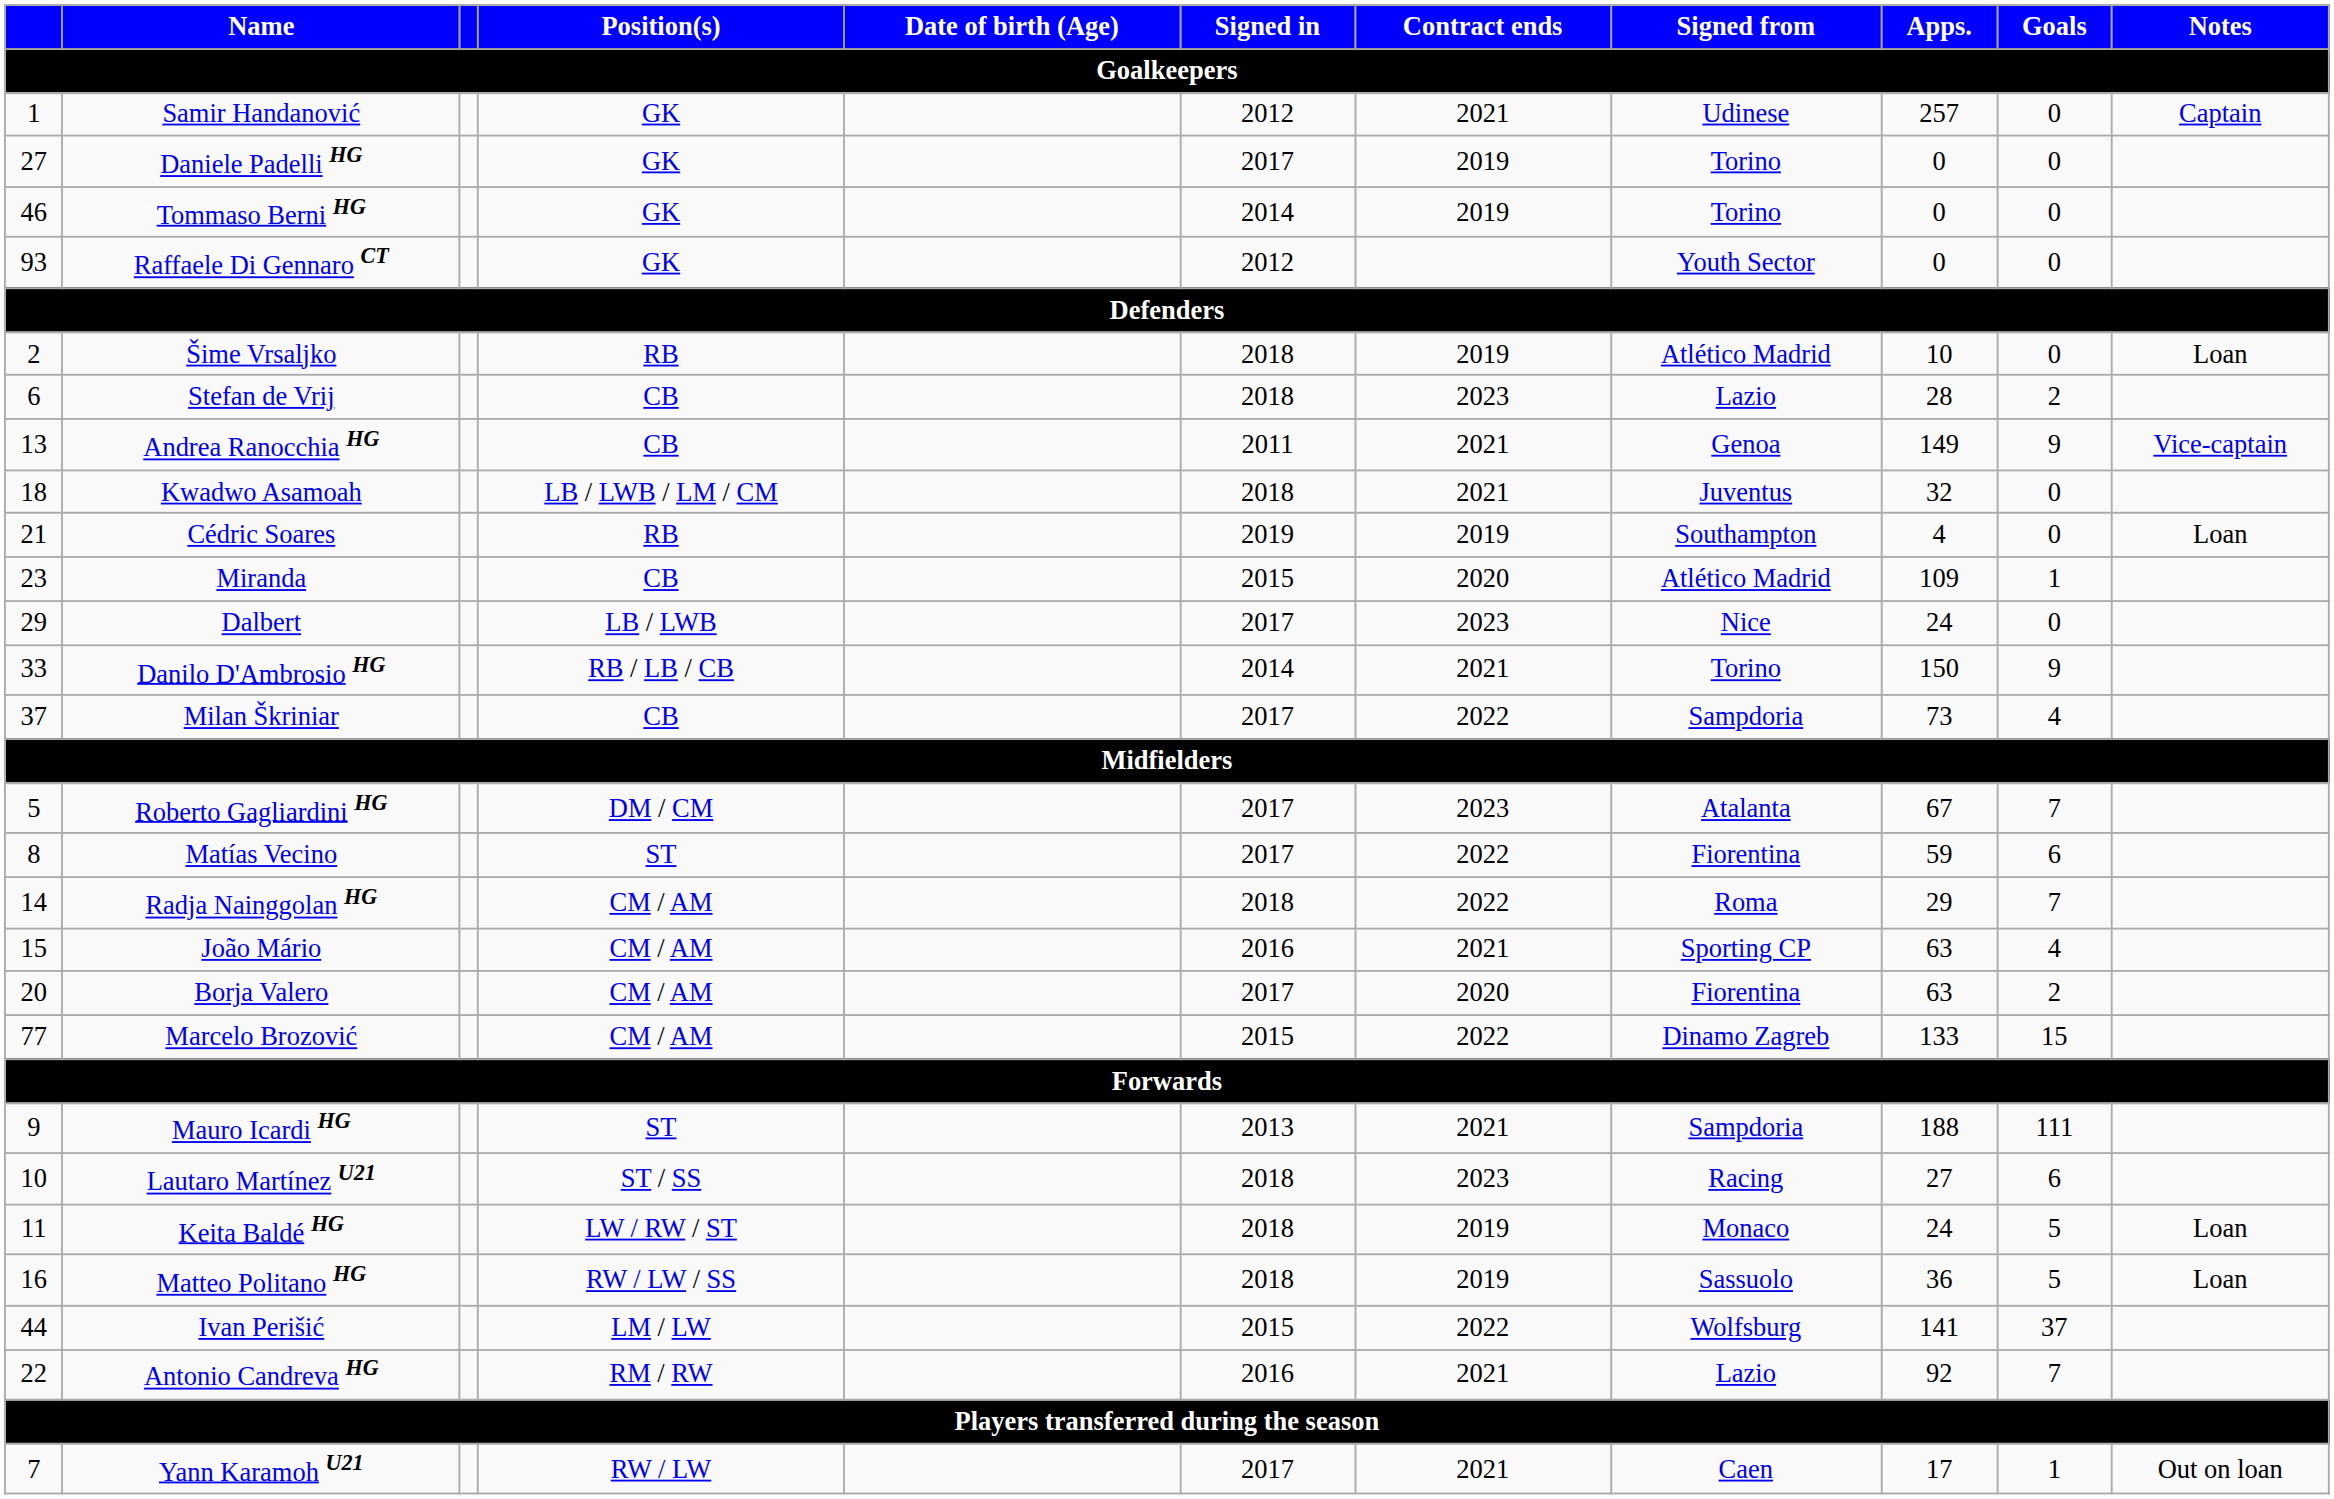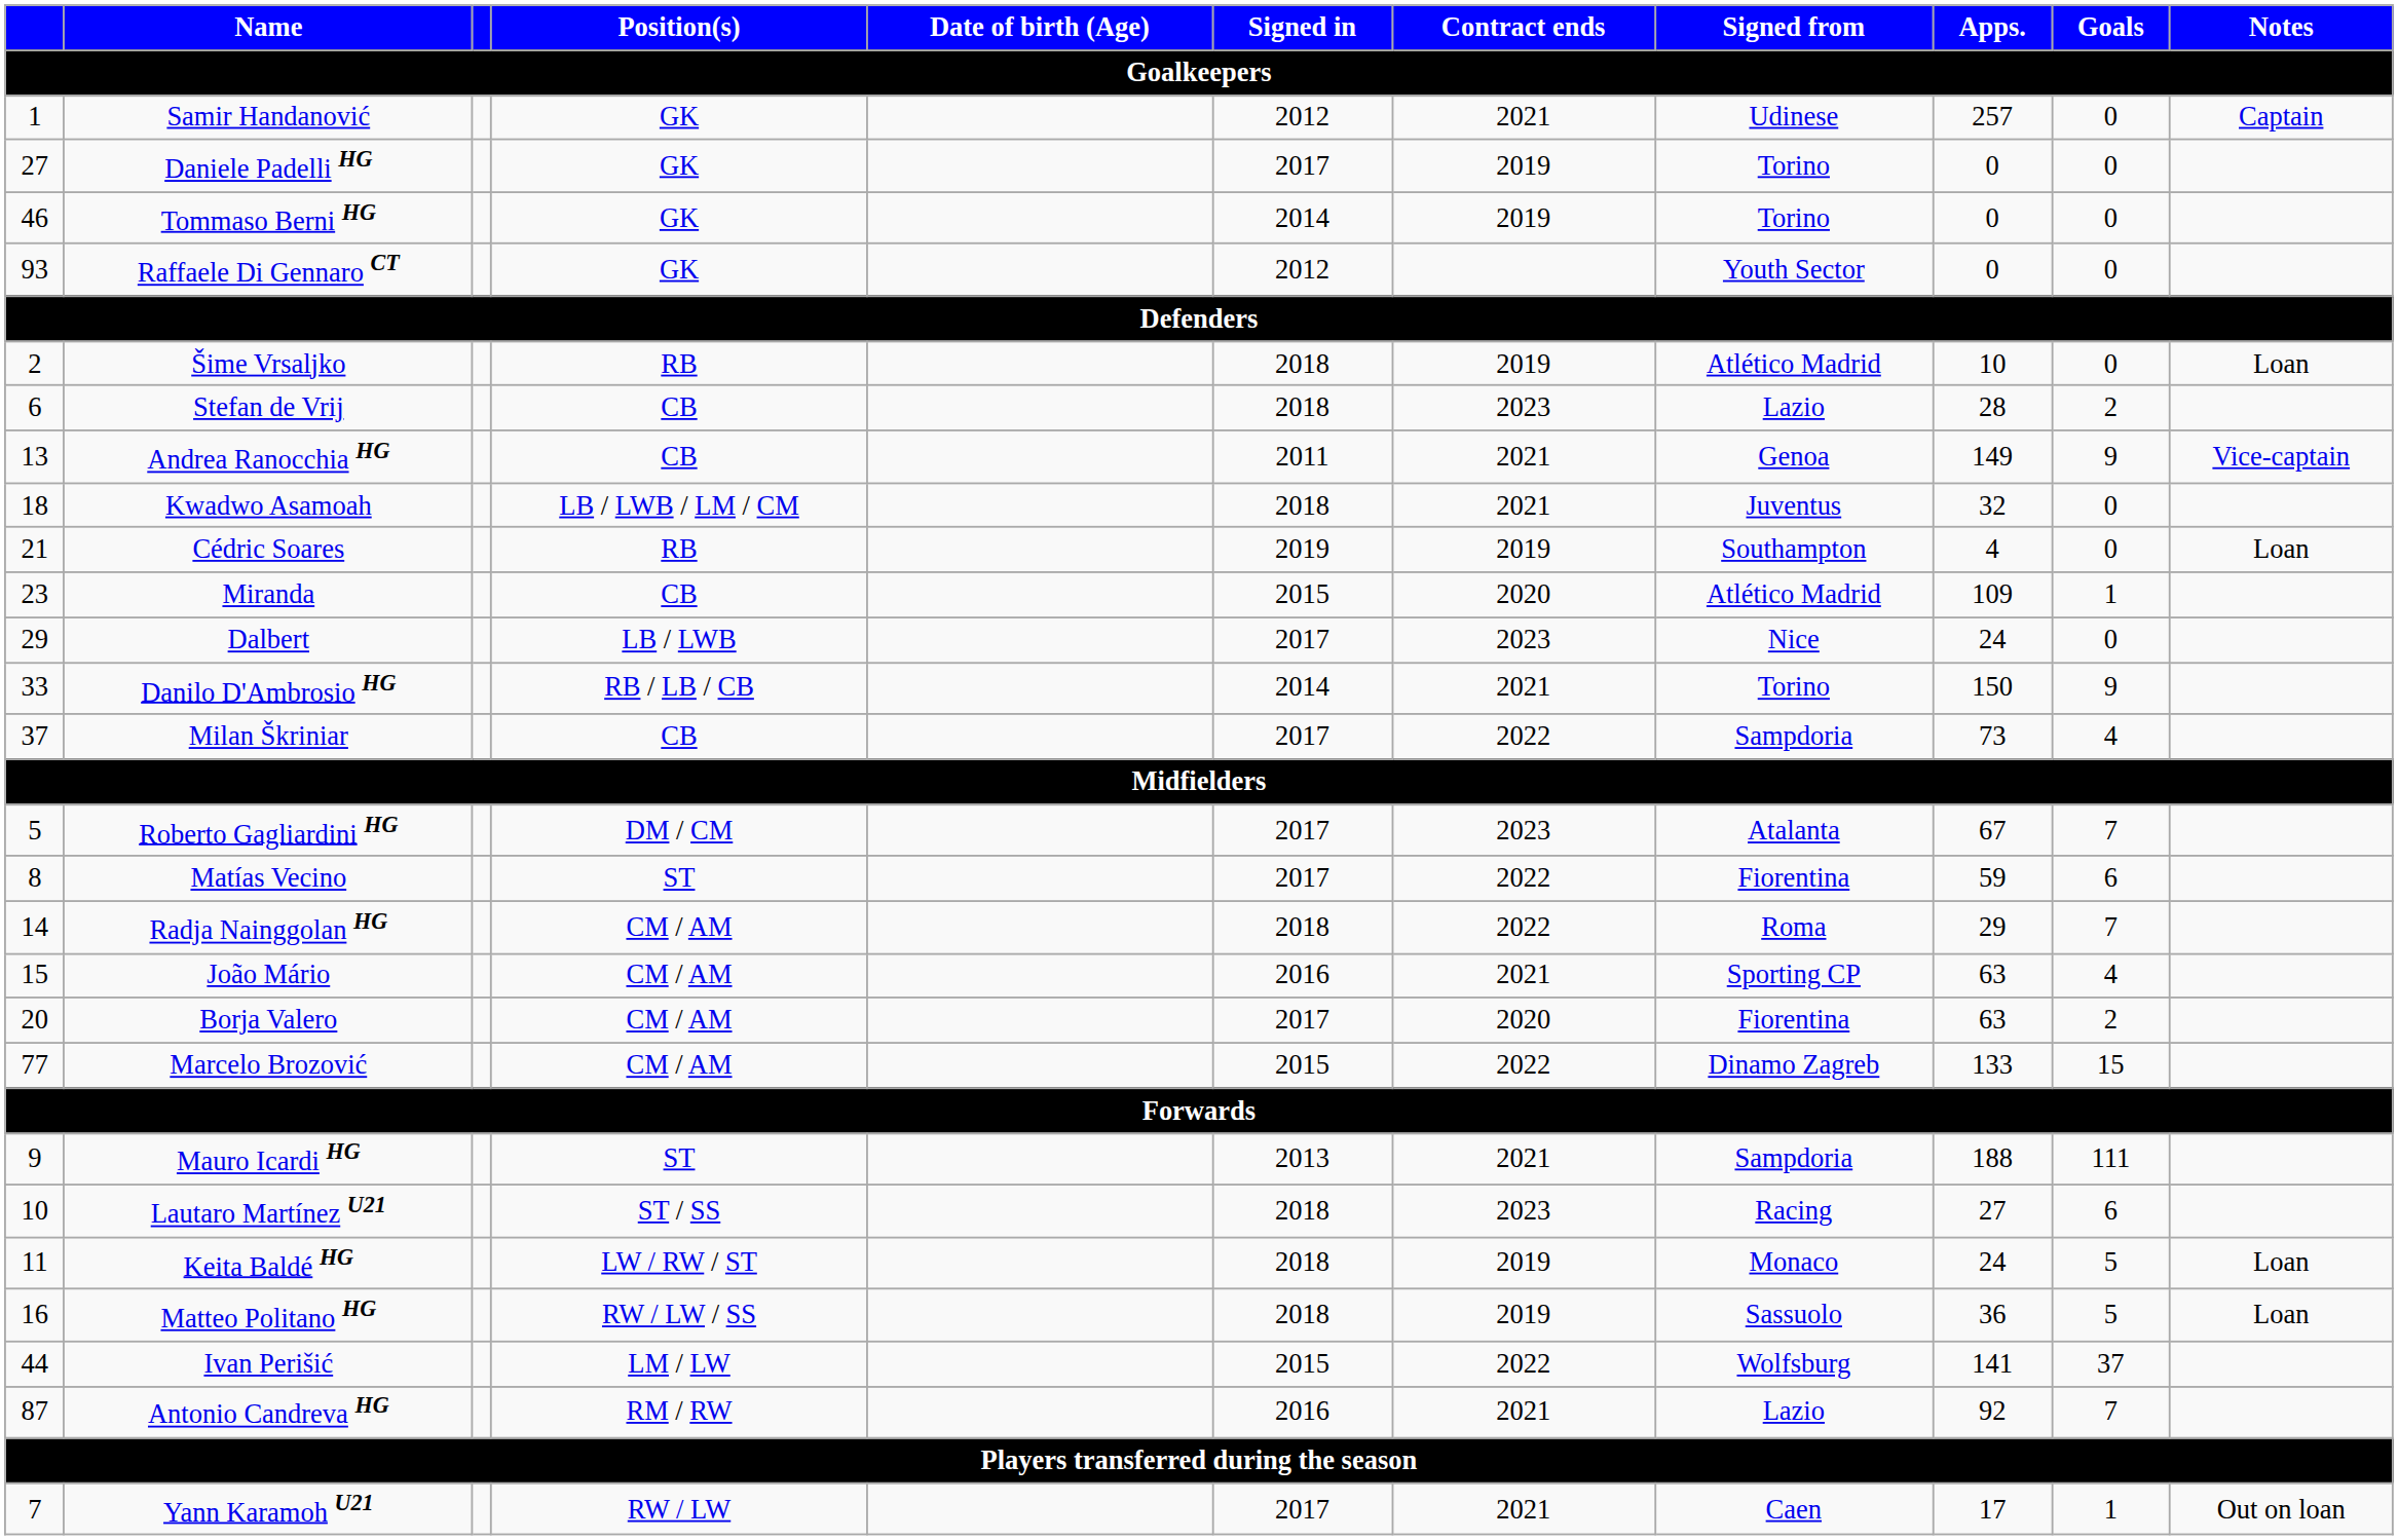Antonio Candreva HG | column 1: 22 -> 87
